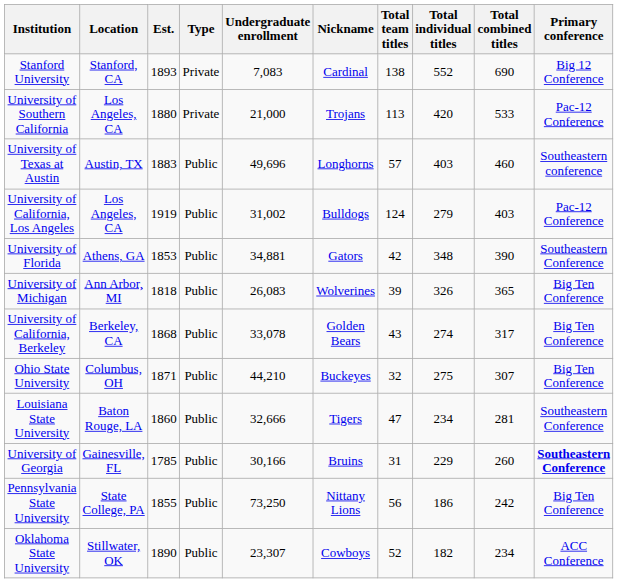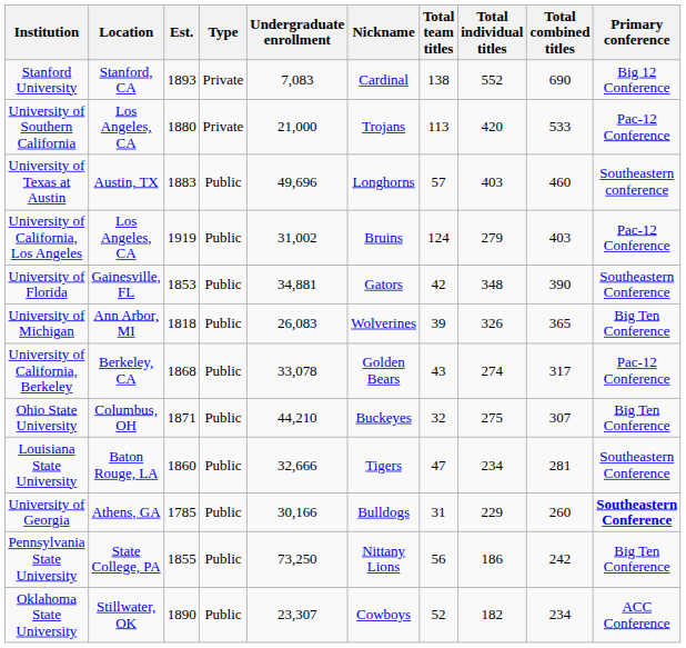University of California, Los Angeles | Nickname: Bulldogs -> Bruins
University of Florida | Location: Athens, GA -> Gainesville, FL
University of California, Berkeley | Primary conference: Big Ten Conference -> Pac-12 Conference
University of Georgia | Location: Gainesville, FL -> Athens, GA
University of Georgia | Nickname: Bruins -> Bulldogs
